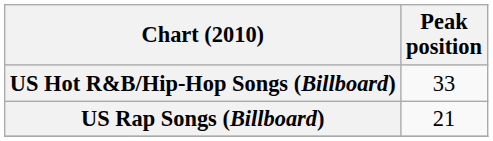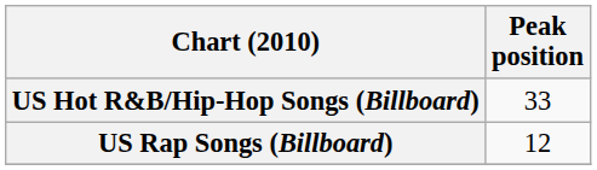US Rap Songs (Billboard) | Peak position: 21 -> 12
